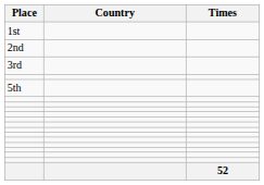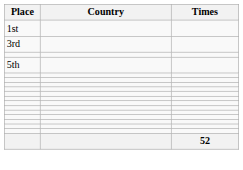- row: 2nd
